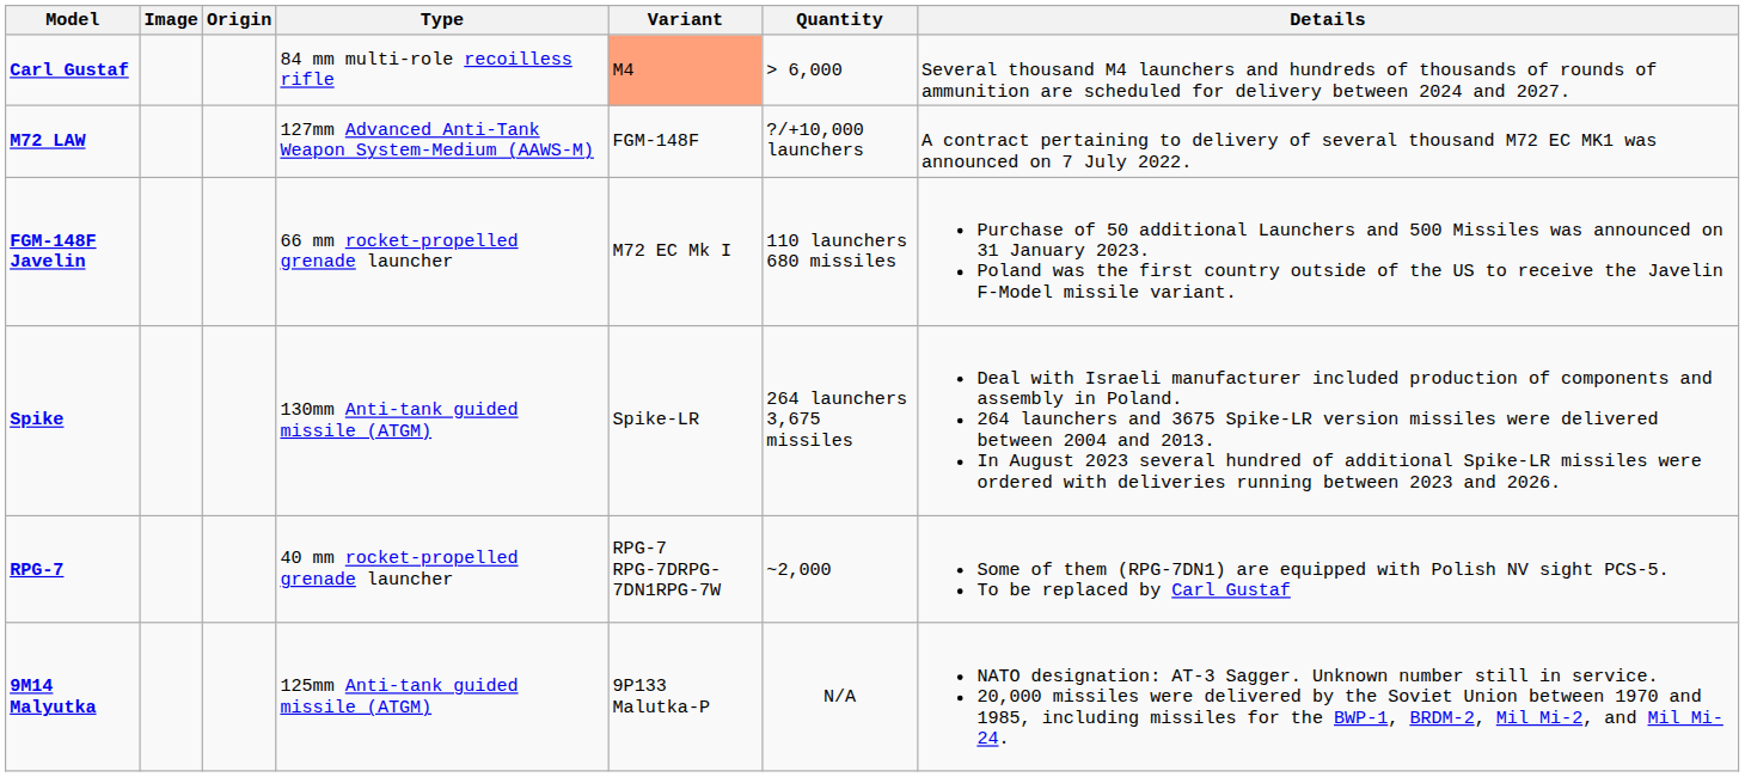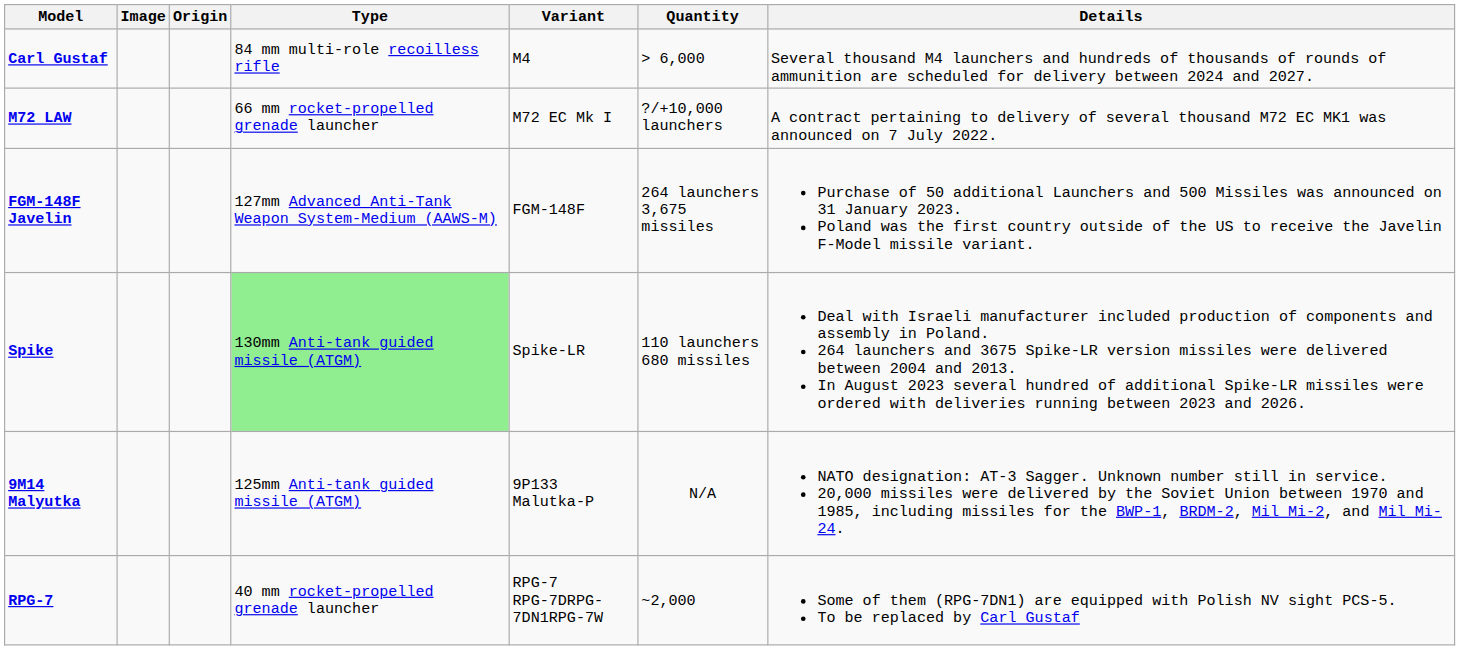Carl Gustaf | Variant: lightsalmon background -> no background
M72 LAW | Type: 127mm Advanced Anti-Tank Weapon System-Medium (AAWS-M) -> 66 mm rocket-propelled grenade launcher
M72 LAW | Variant: FGM-148F -> M72 EC Mk I
FGM-148F Javelin | Type: 66 mm rocket-propelled grenade launcher -> 127mm Advanced Anti-Tank Weapon System-Medium (AAWS-M)
FGM-148F Javelin | Variant: M72 EC Mk I -> FGM-148F
FGM-148F Javelin | Quantity: 110 launchers 680 missiles -> 264 launchers 3,675 missiles
Spike | Type: no background -> lightgreen background
Spike | Quantity: 264 launchers 3,675 missiles -> 110 launchers 680 missiles
rows swapped: RPG-7 <-> 9M14 Malyutka
